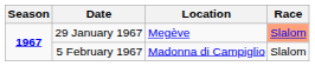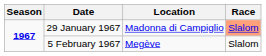29 January 1967 | Location: Megève -> Madonna di Campiglio
5 February 1967 | Location: Madonna di Campiglio -> Megève
